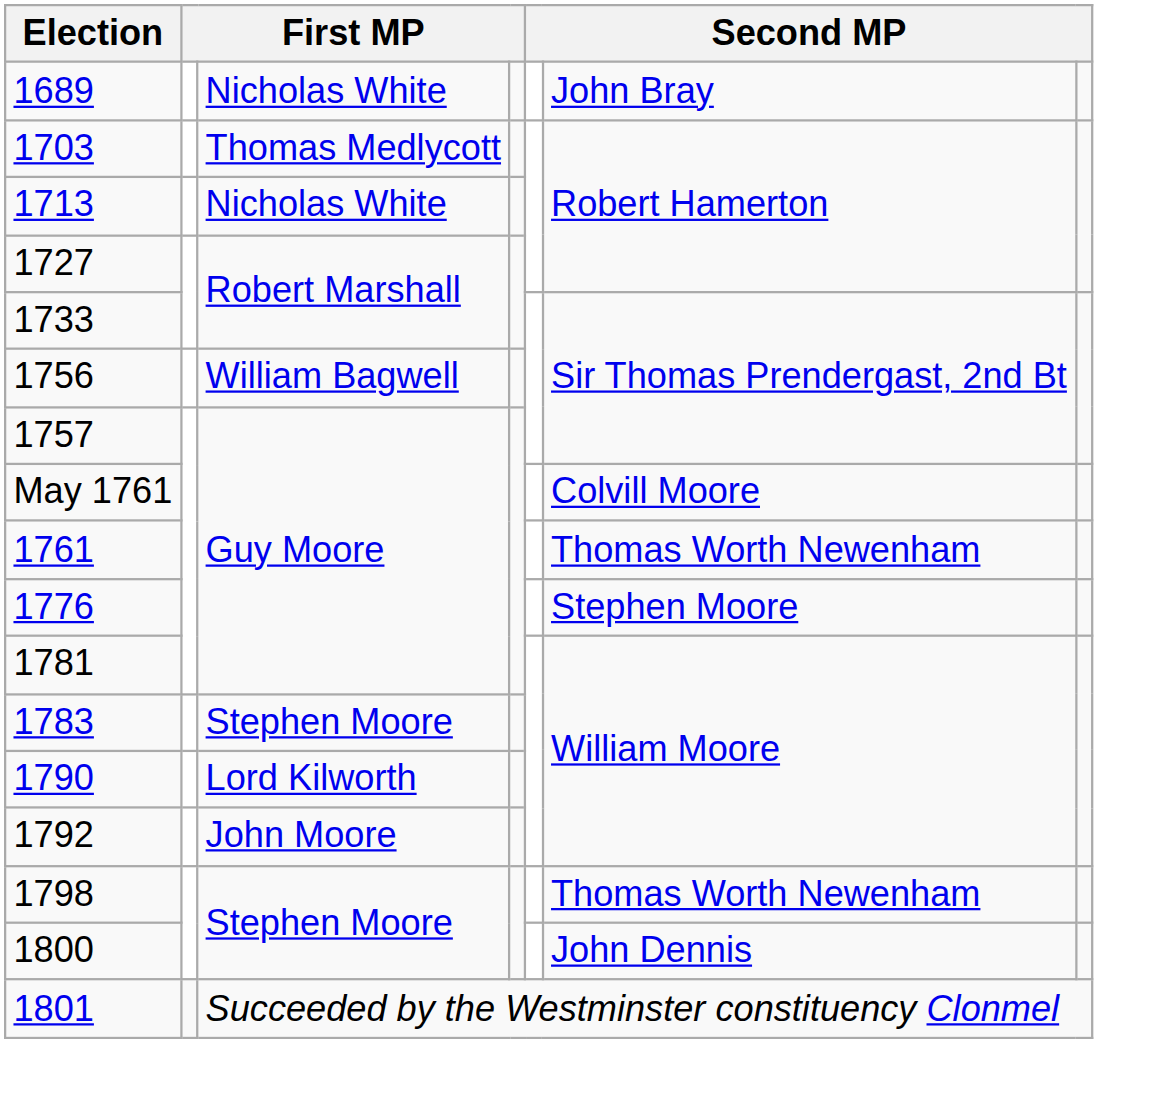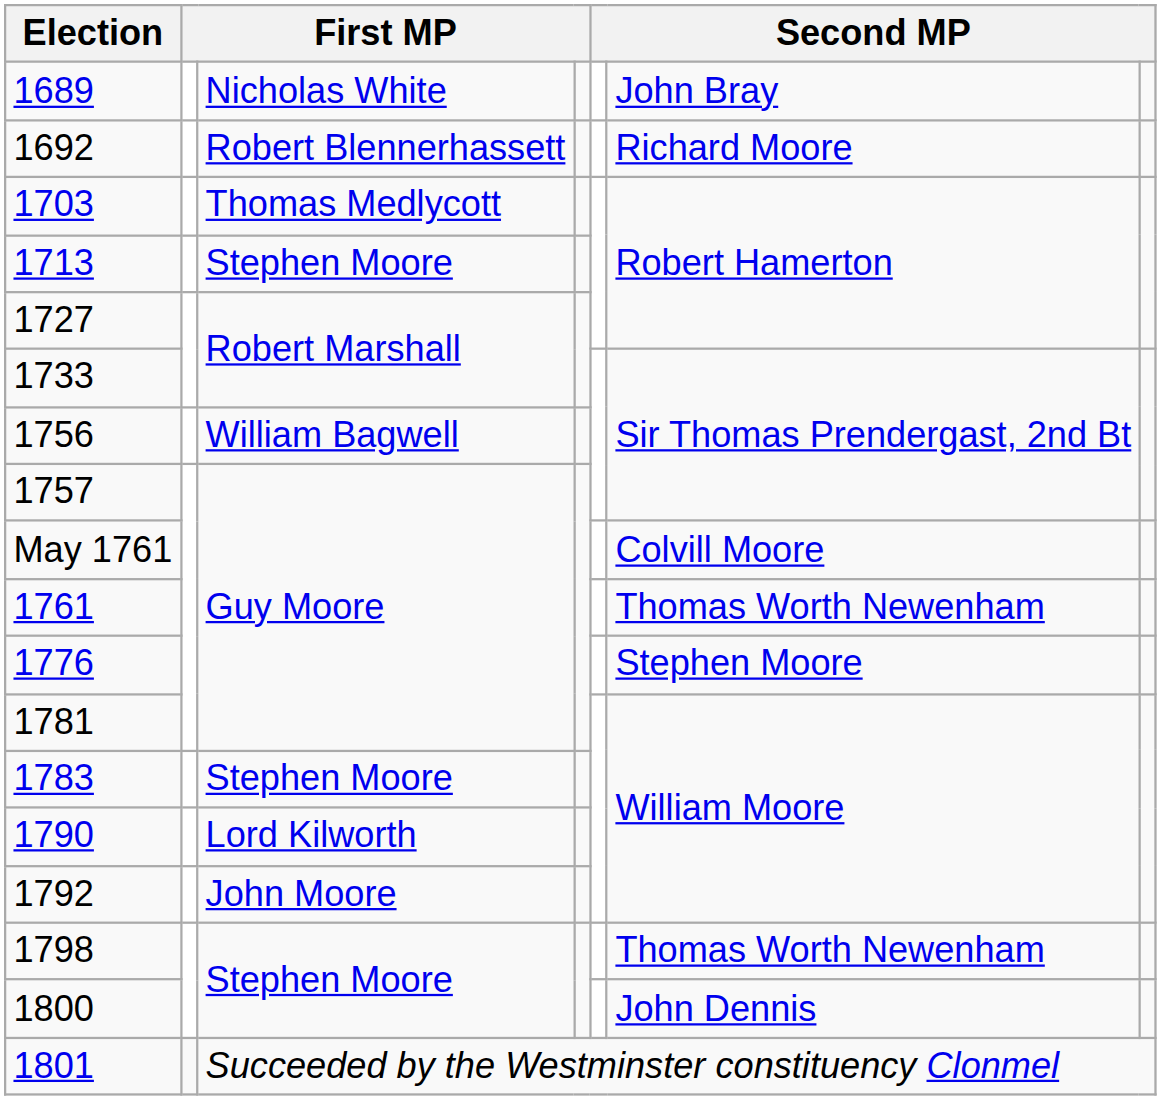+ row: 1692 | Robert Blennerhassett | Richard Moore
1713 | column 3: Nicholas White -> Stephen Moore
